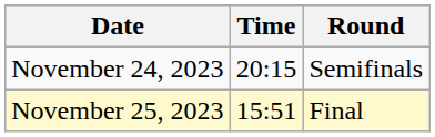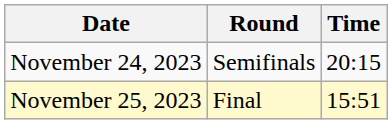columns swapped: Time <-> Round
